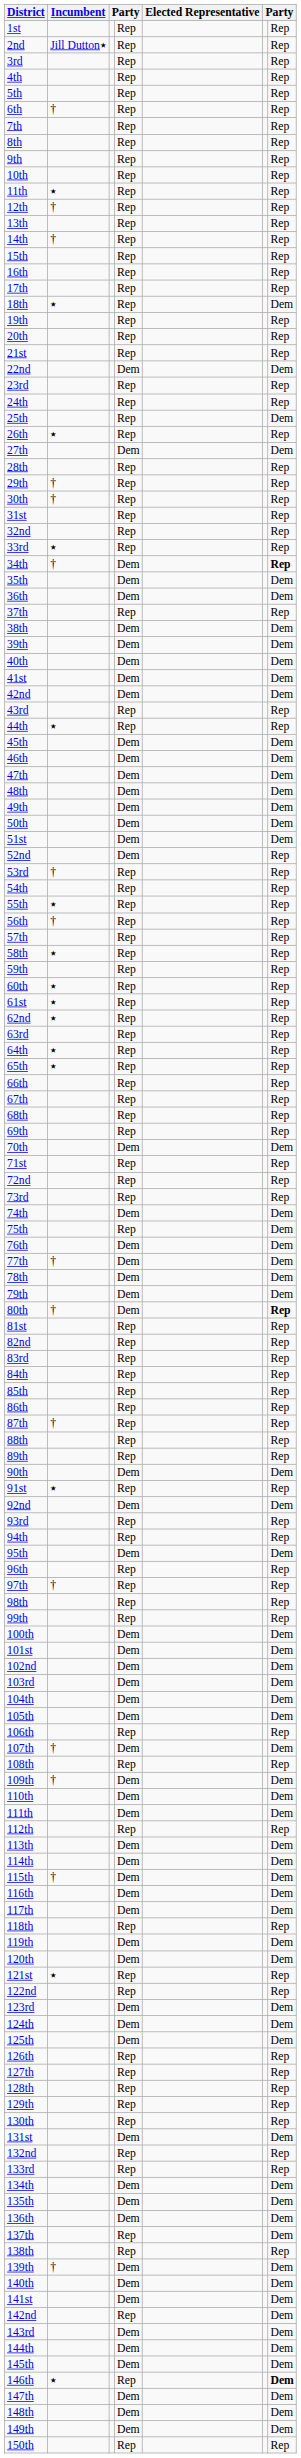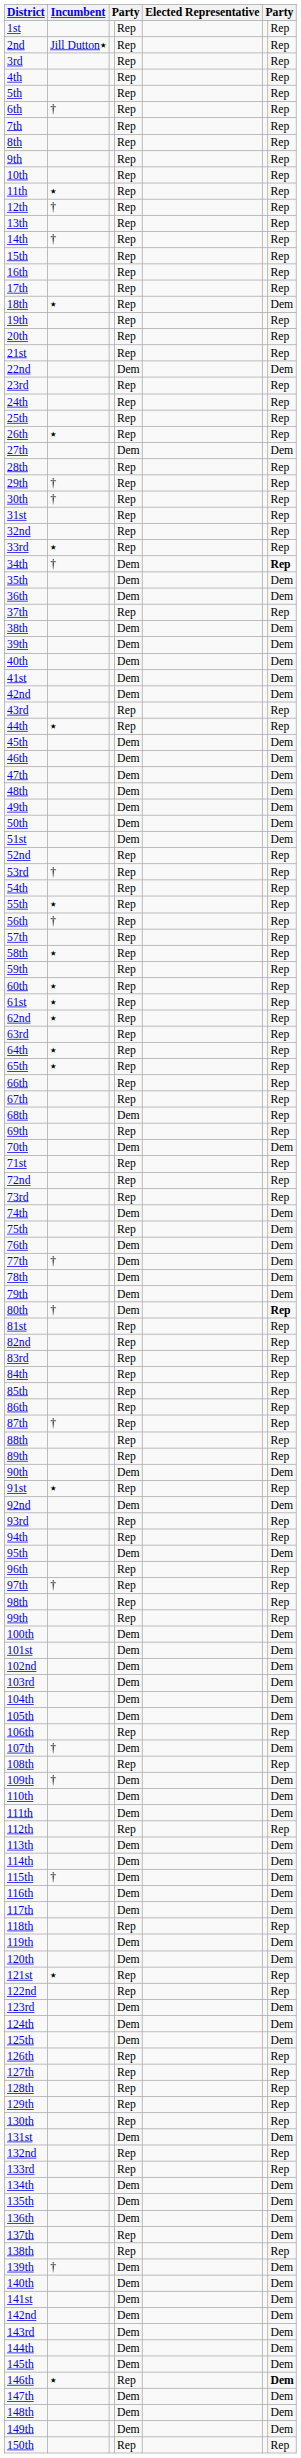25th | column 7: Dem -> Rep
52nd | column 4: Dem -> Rep
68th | column 4: Rep -> Dem
142nd | column 4: Rep -> Dem
